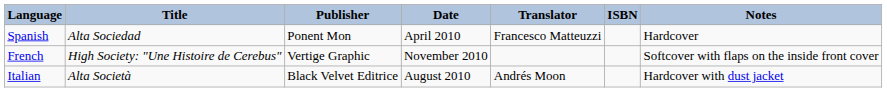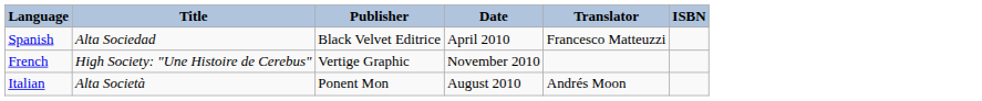- column: Notes | Hardcover | Softcover with flaps on the inside front cover | Hardcover with dust jacket
Spanish | Publisher: Ponent Mon -> Black Velvet Editrice
Italian | Publisher: Black Velvet Editrice -> Ponent Mon
